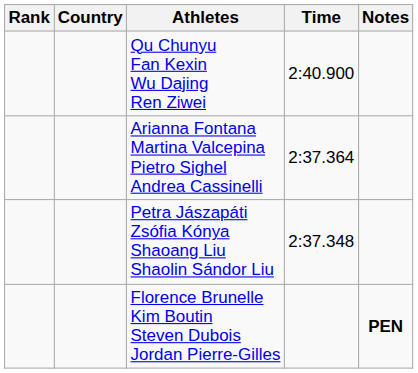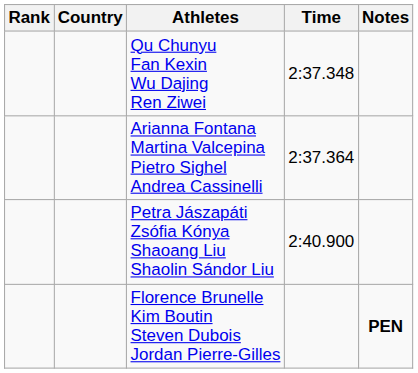Qu Chunyu Fan Kexin Wu Dajing Ren Ziwei | Time: 2:40.900 -> 2:37.348
Petra Jászapáti Zsófia Kónya Shaoang Liu Shaolin Sándor Liu | Time: 2:37.348 -> 2:40.900
